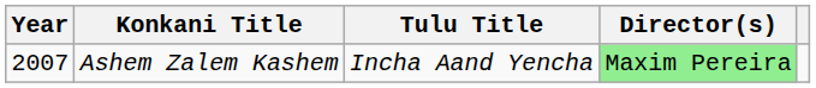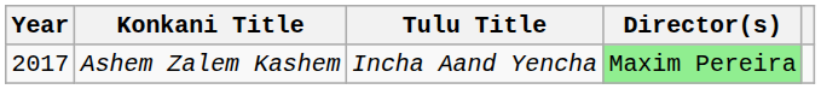Ashem Zalem Kashem | Year: 2007 -> 2017
